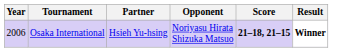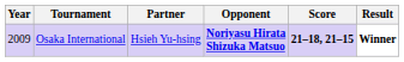Osaka International | Year: 2006 -> 2009
Osaka International | Opponent: normal -> bold
